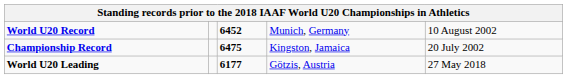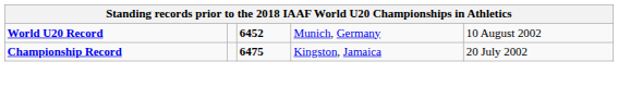- row: World U20 Leading | 6177 | Götzis, Austria | 27 May 2018
